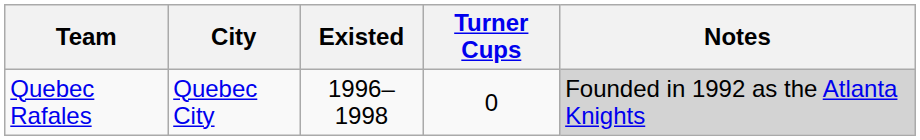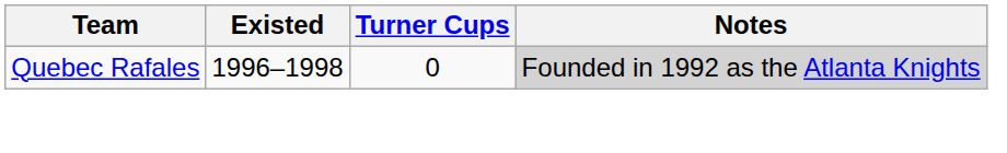- column: City | Quebec City
